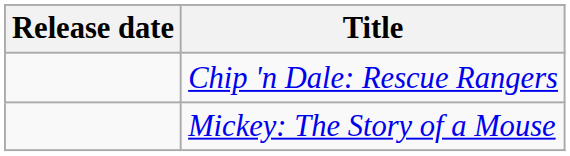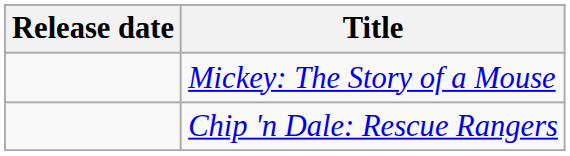rows swapped: Chip 'n Dale: Rescue Rangers <-> Mickey: The Story of a Mouse
